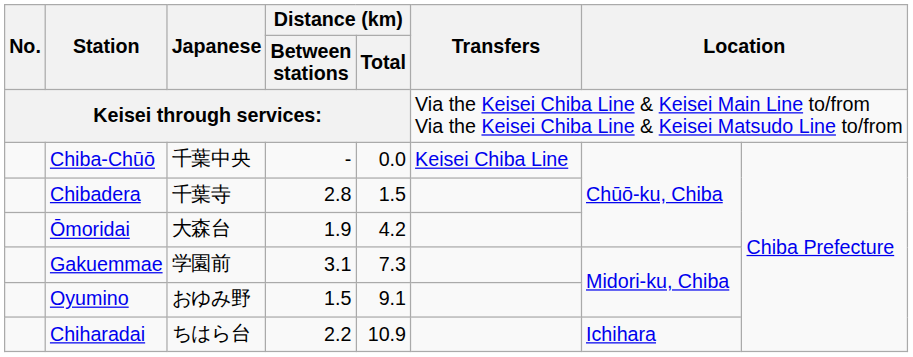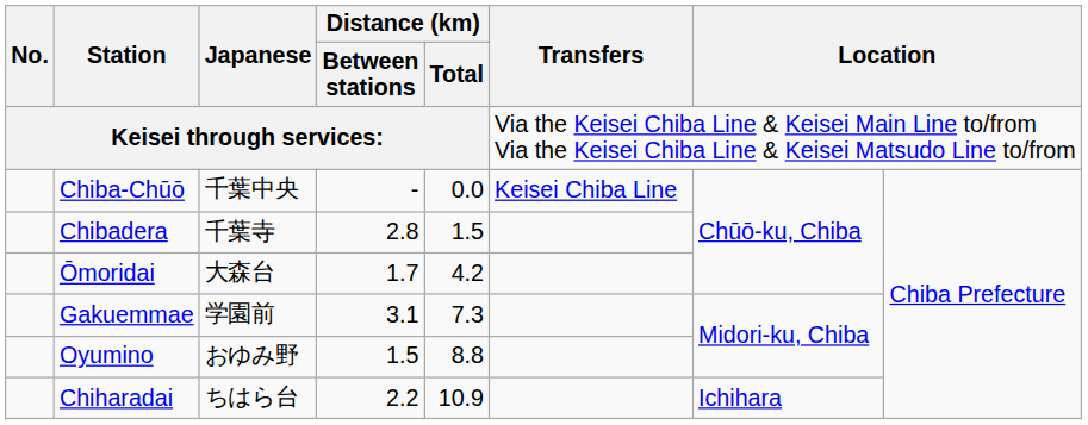Ōmoridai | Distance (km) / Between stations: 1.9 -> 1.7
Oyumino | Distance (km) / Total: 9.1 -> 8.8
